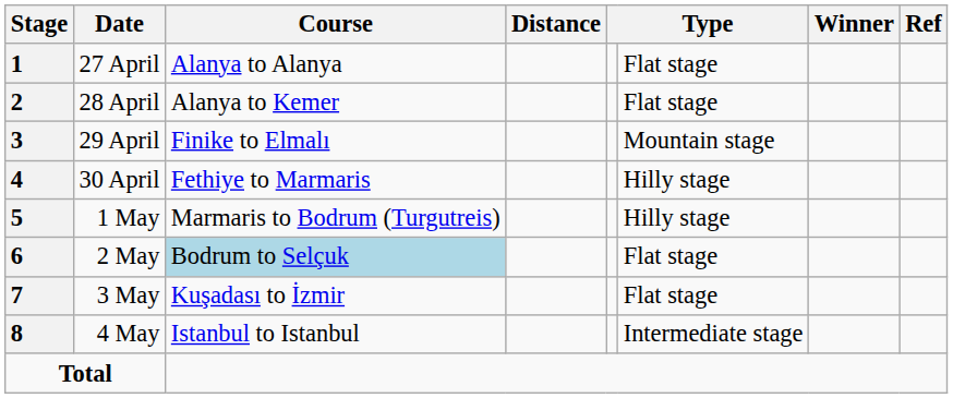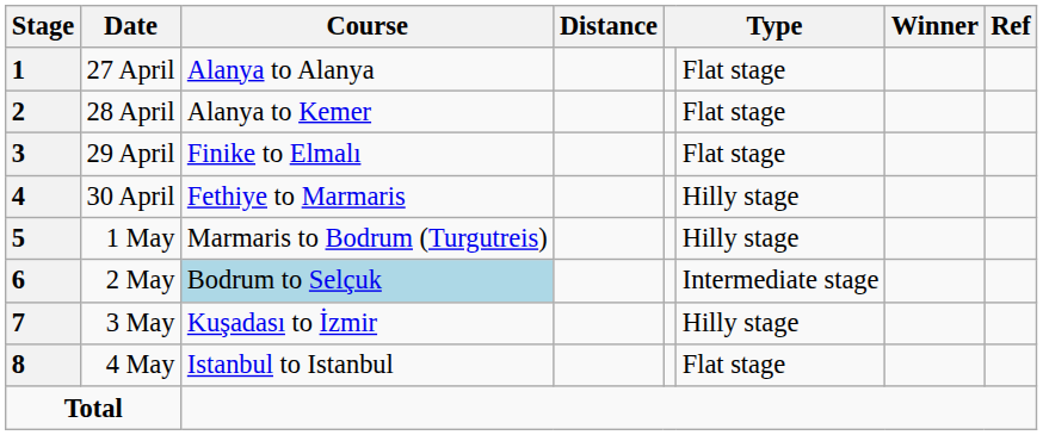29 April | column 6: Mountain stage -> Flat stage
2 May | column 6: Flat stage -> Intermediate stage
3 May | column 6: Flat stage -> Hilly stage
4 May | column 6: Intermediate stage -> Flat stage
